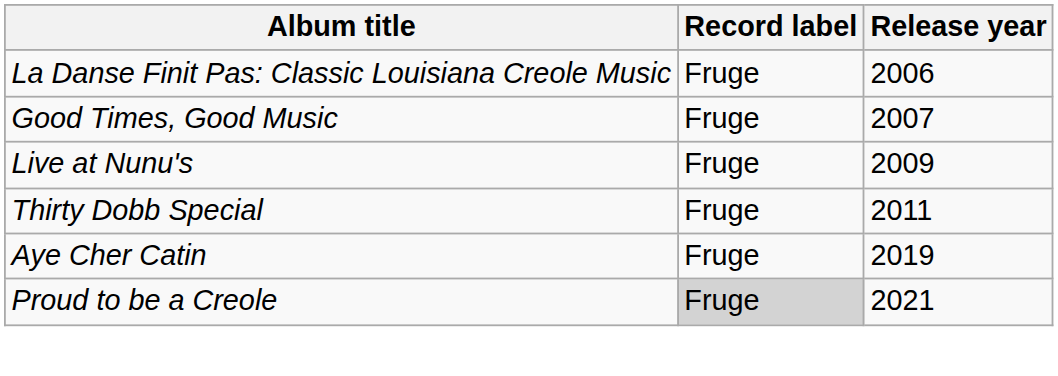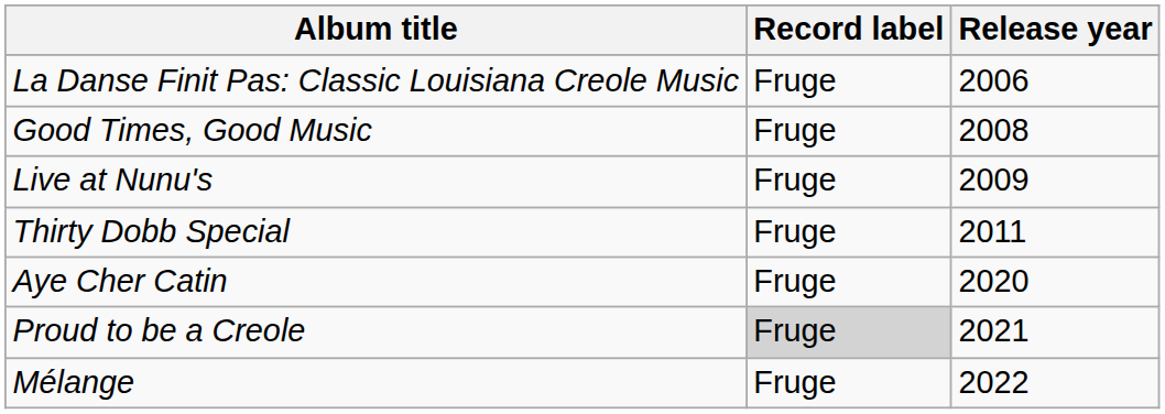Good Times, Good Music | Release year: 2007 -> 2008
Aye Cher Catin | Release year: 2019 -> 2020
+ row: Mélange | Fruge | 2022
